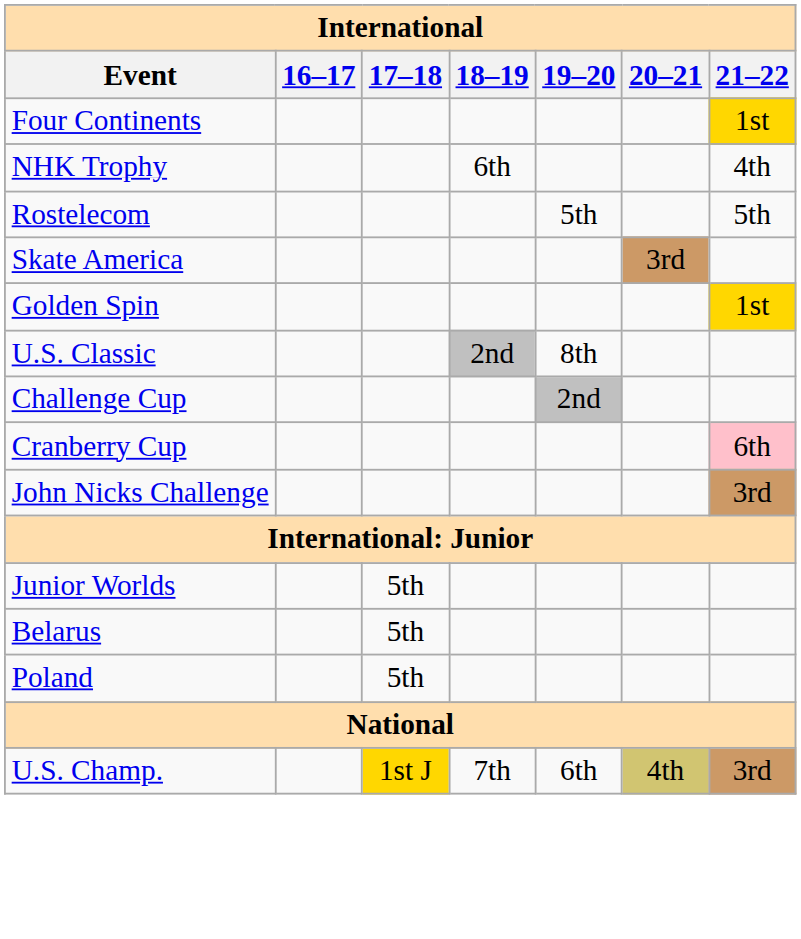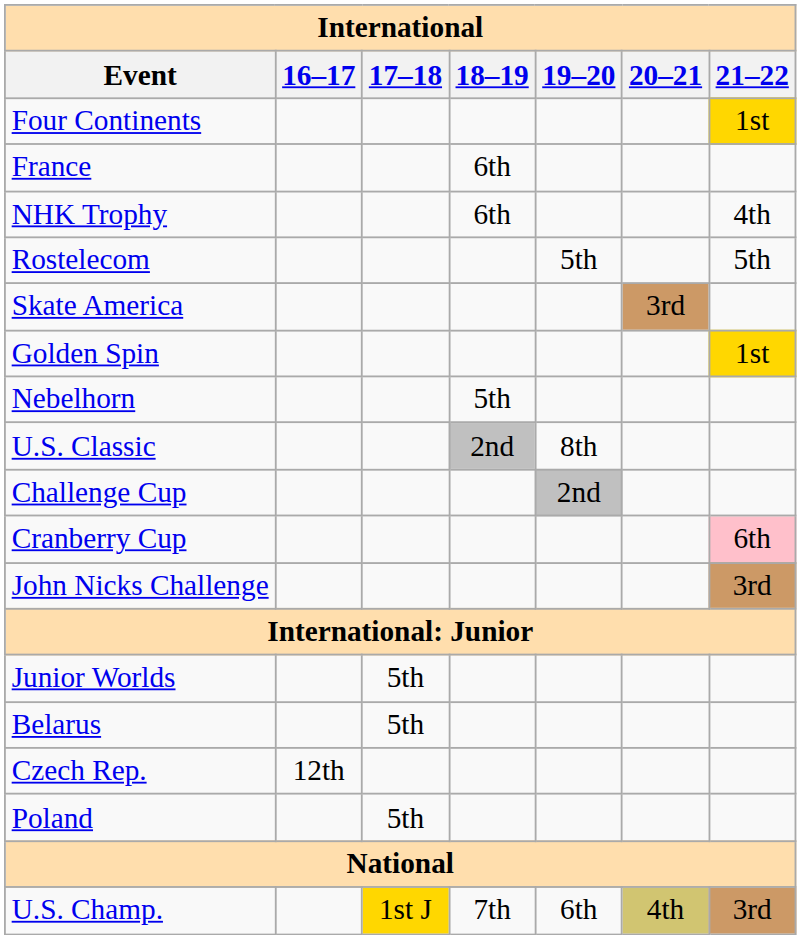+ row: France | 6th
+ row: Nebelhorn | 5th
+ row: Czech Rep. | 12th
